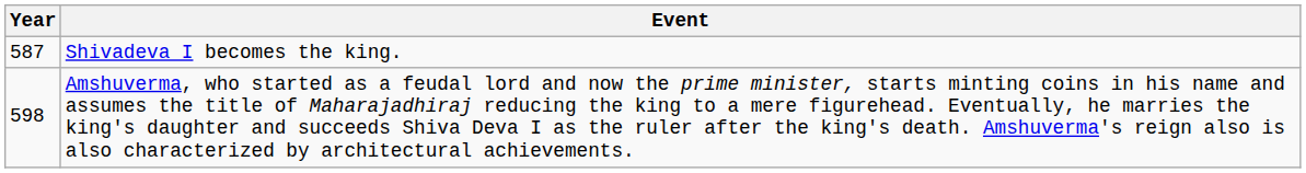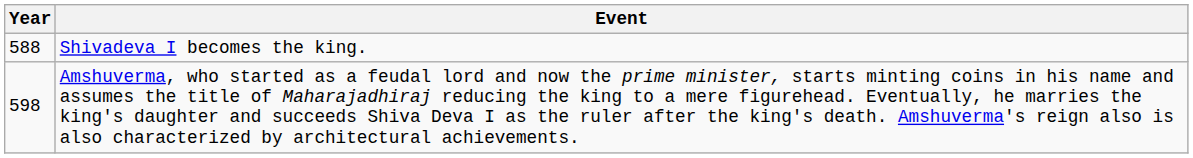Shivadeva I becomes the king. | Year: 587 -> 588
